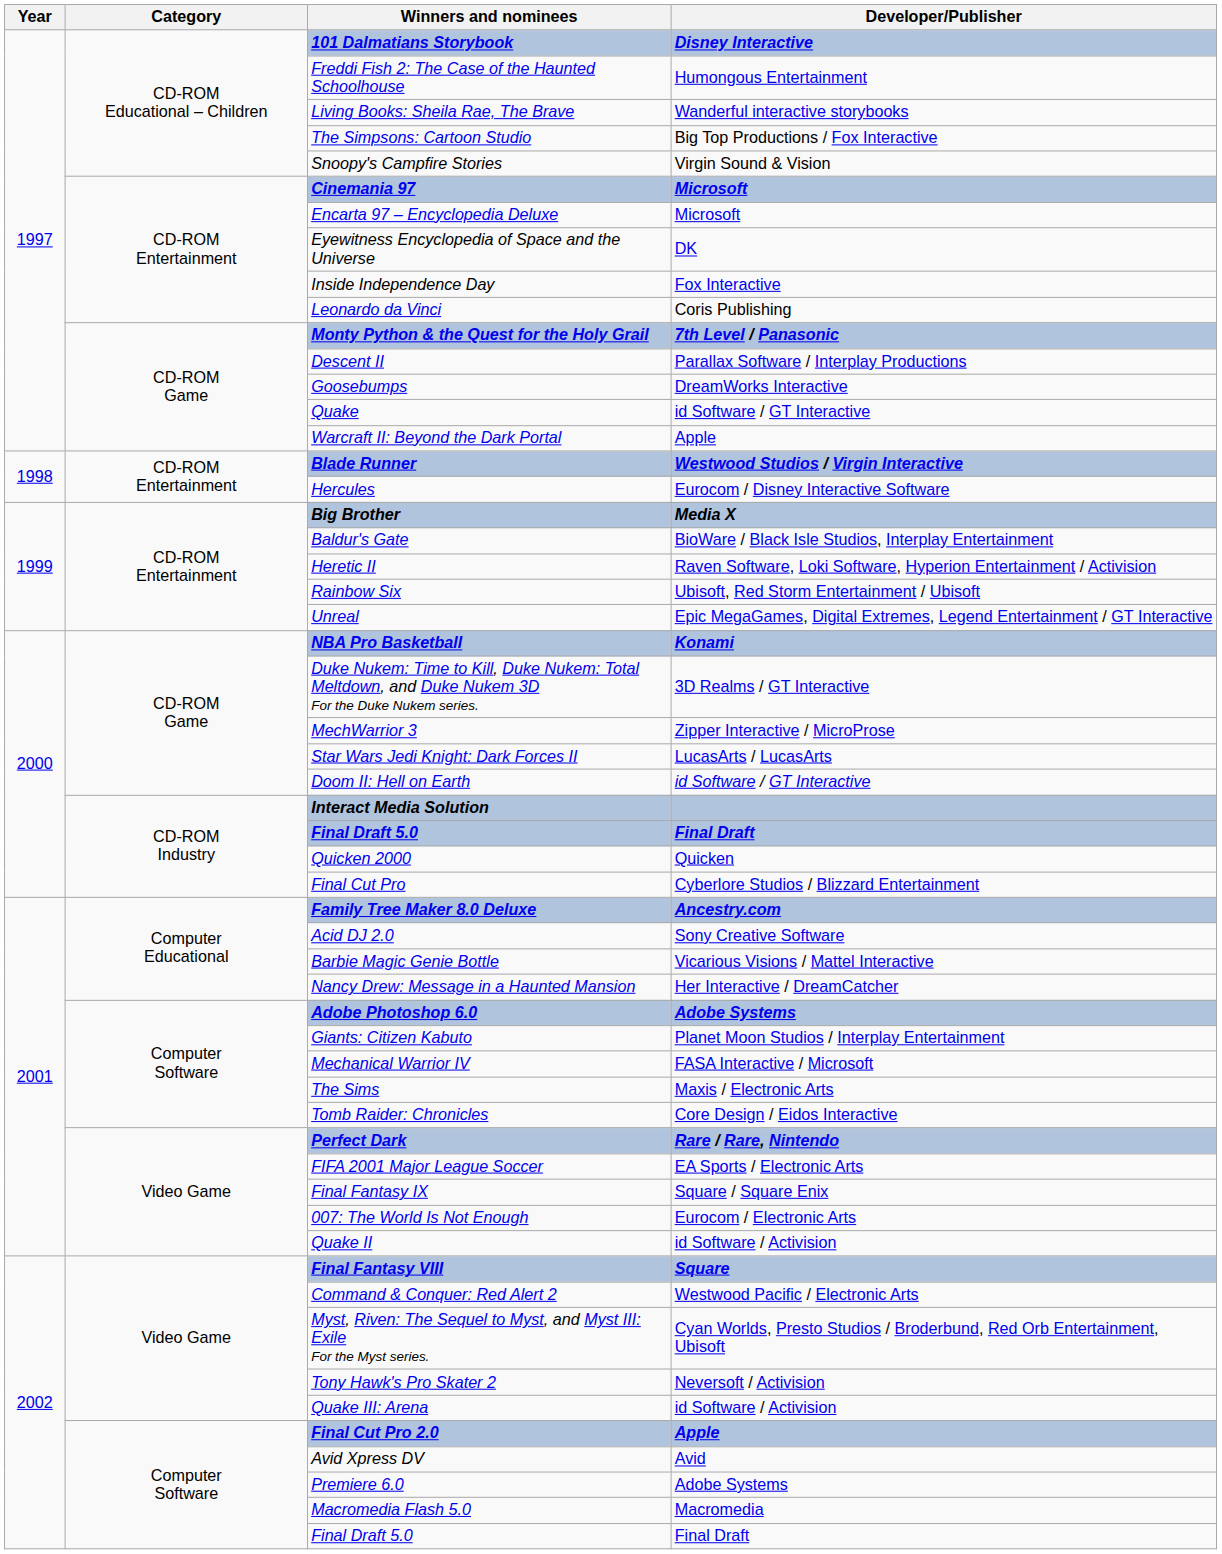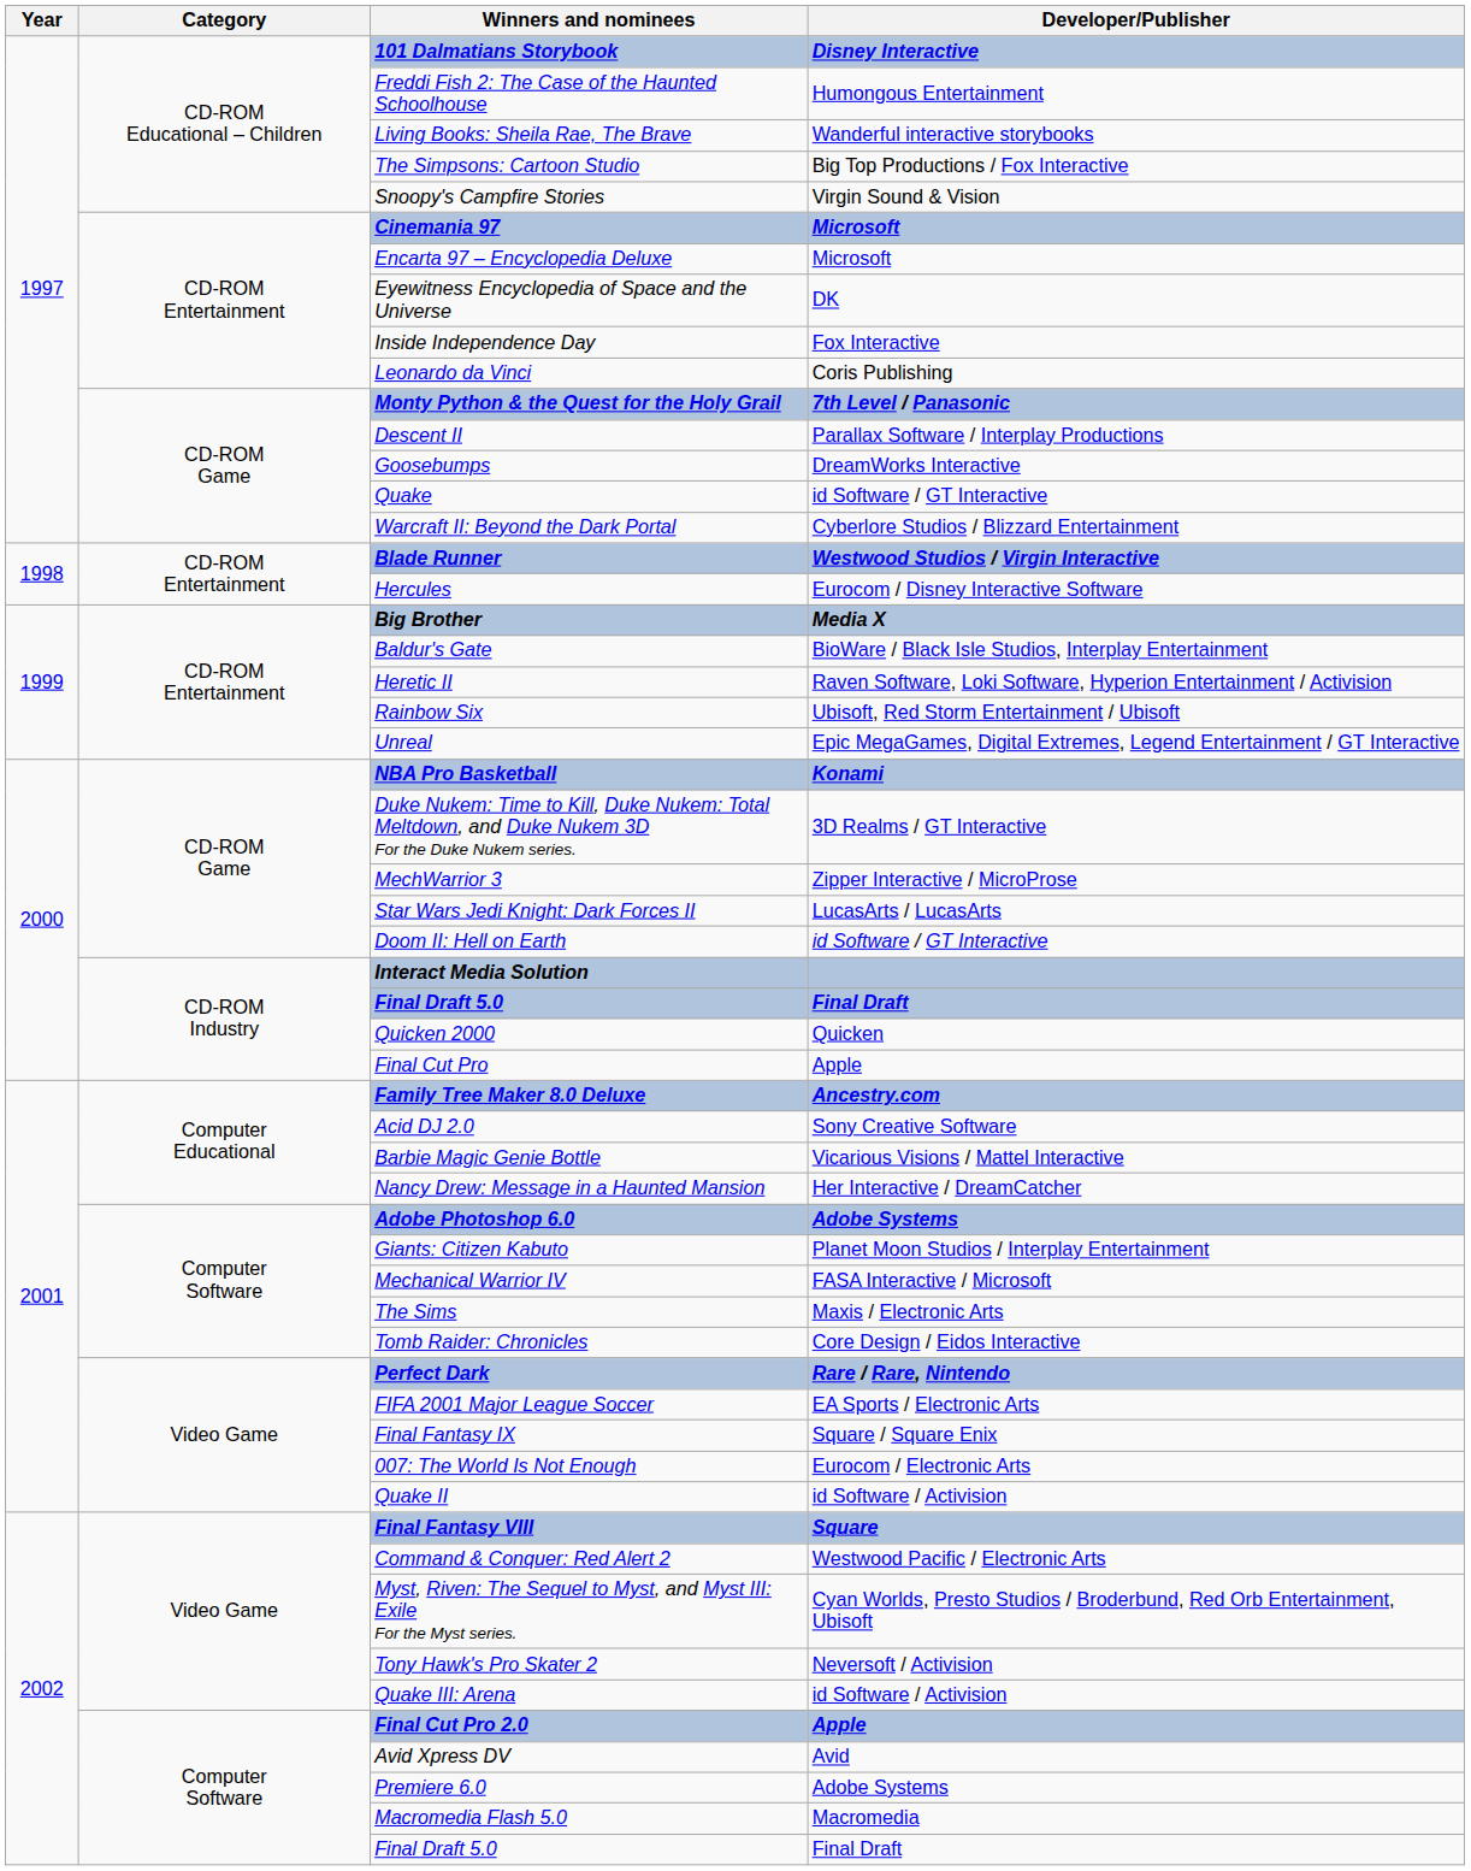Warcraft II: Beyond the Dark Portal | Developer/Publisher: Apple -> Cyberlore Studios / Blizzard Entertainment
Final Cut Pro | Developer/Publisher: Cyberlore Studios / Blizzard Entertainment -> Apple
